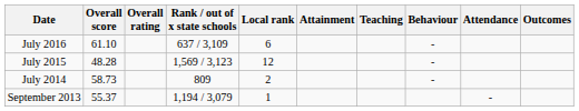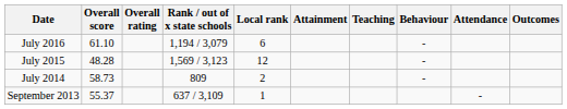July 2016 | Rank / out of x state schools: 637 / 3,109 -> 1,194 / 3,079
September 2013 | Rank / out of x state schools: 1,194 / 3,079 -> 637 / 3,109
